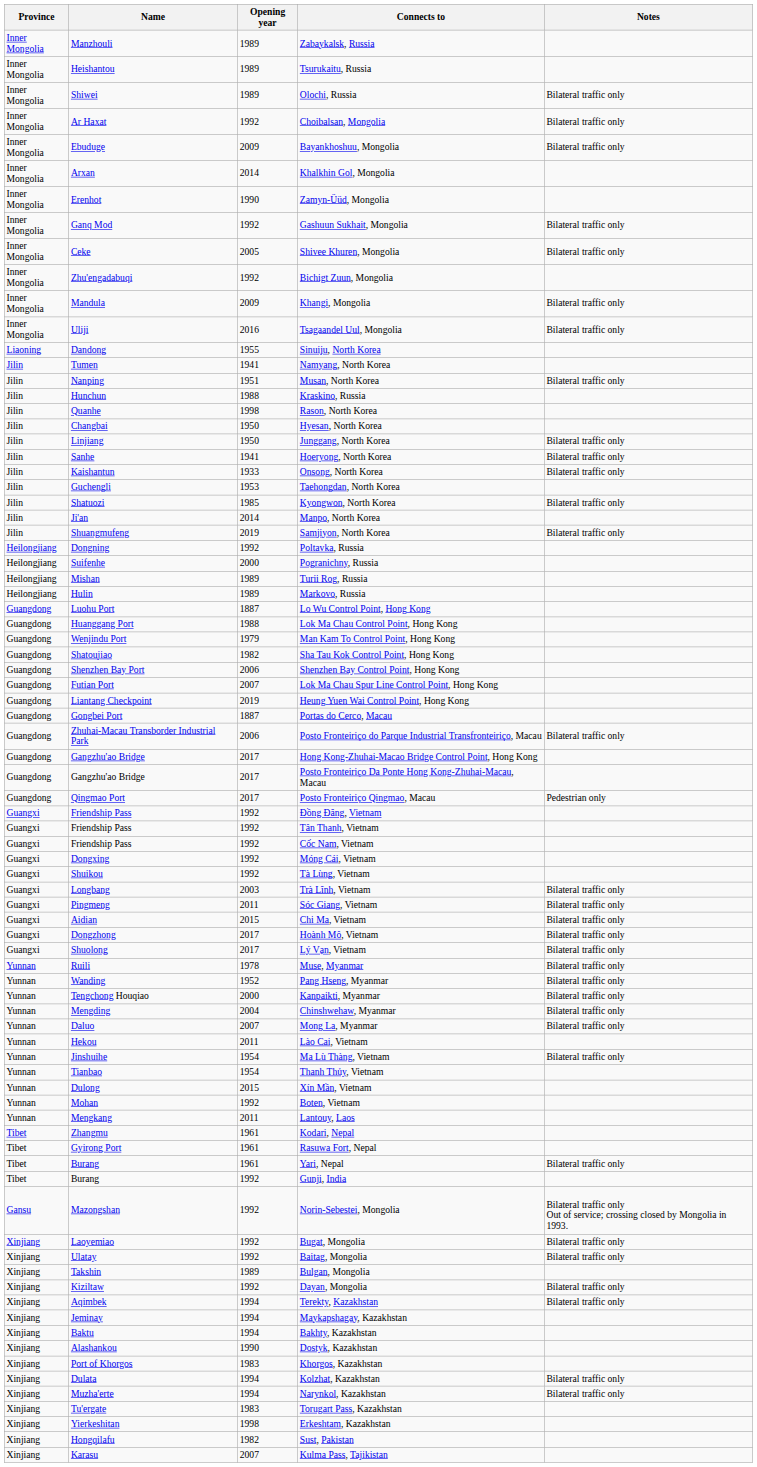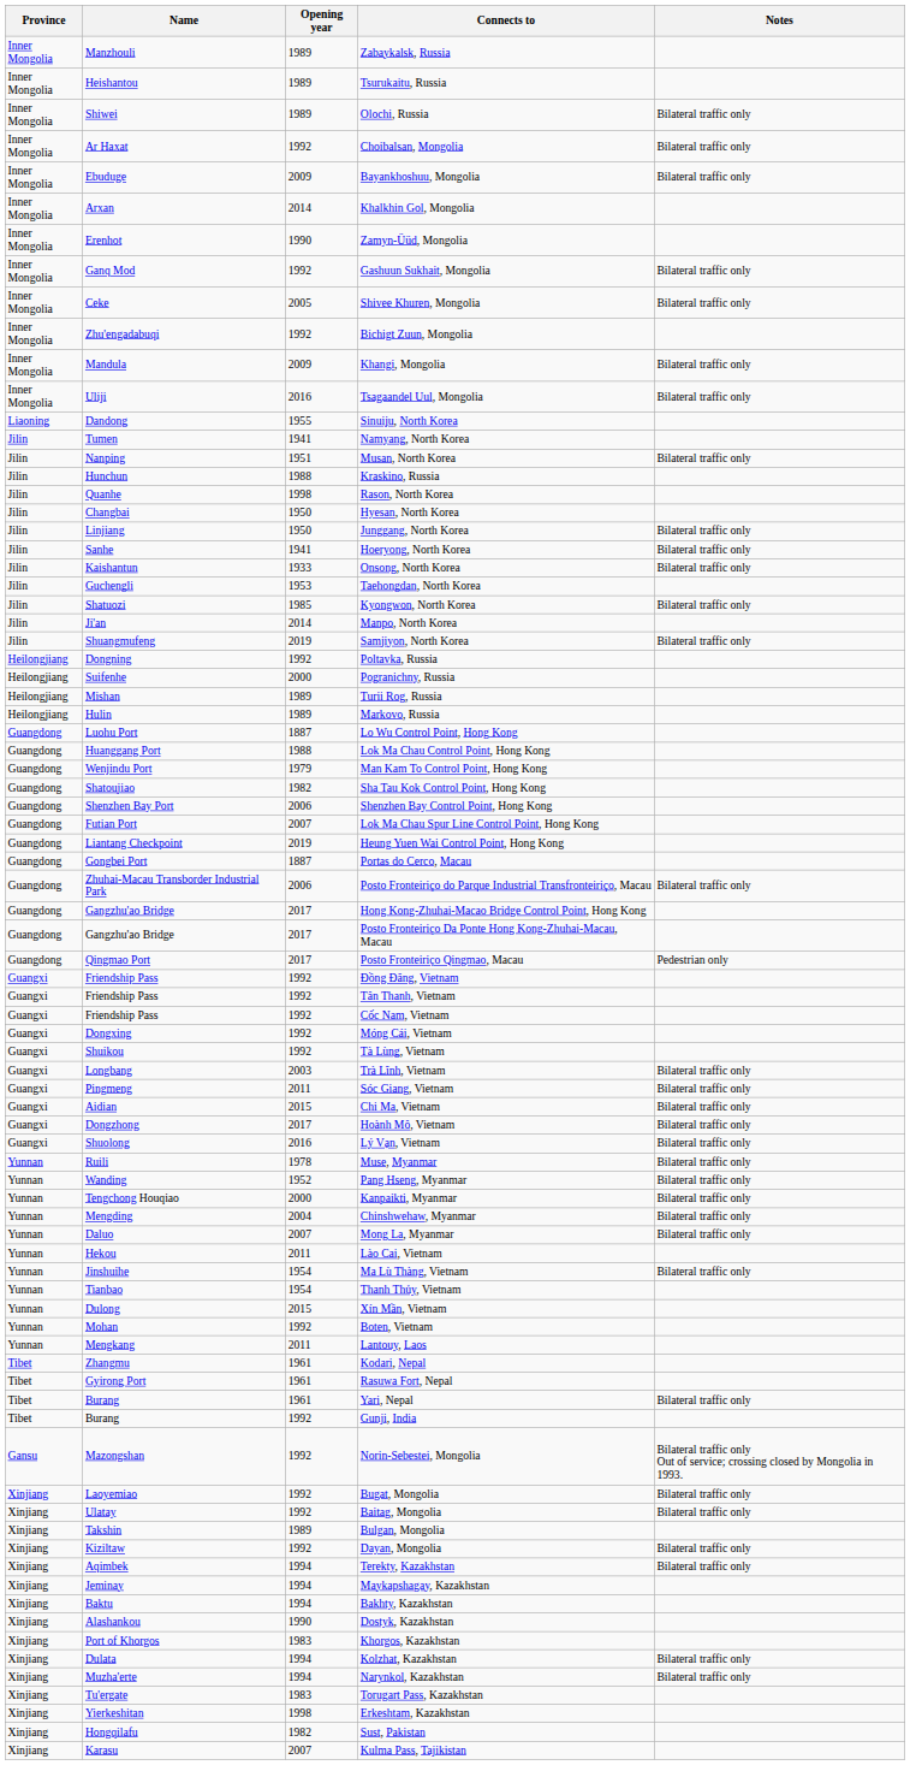Lý Vạn, Vietnam | Opening year: 2017 -> 2016
